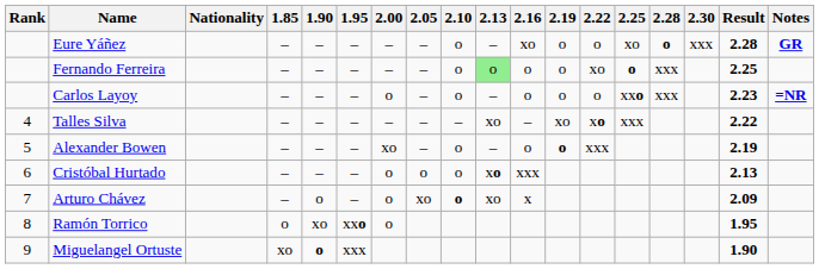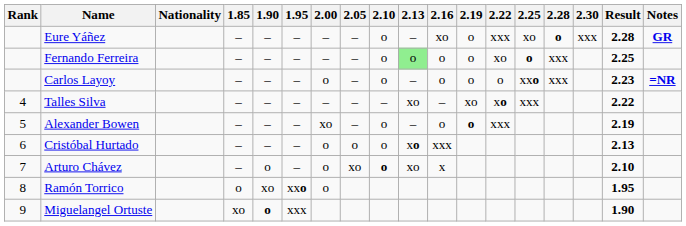Eure Yáñez | 2.22: o -> xxx
Arturo Chávez | Result: 2.09 -> 2.10
